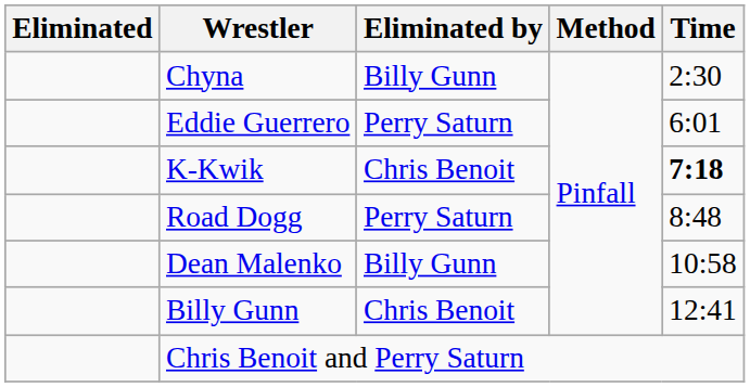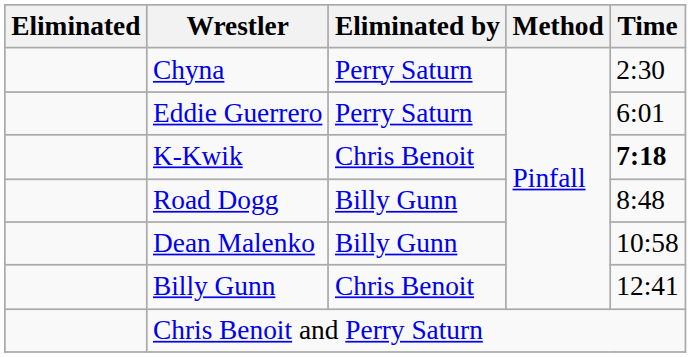Chyna | Eliminated by: Billy Gunn -> Perry Saturn
Road Dogg | Eliminated by: Perry Saturn -> Billy Gunn
